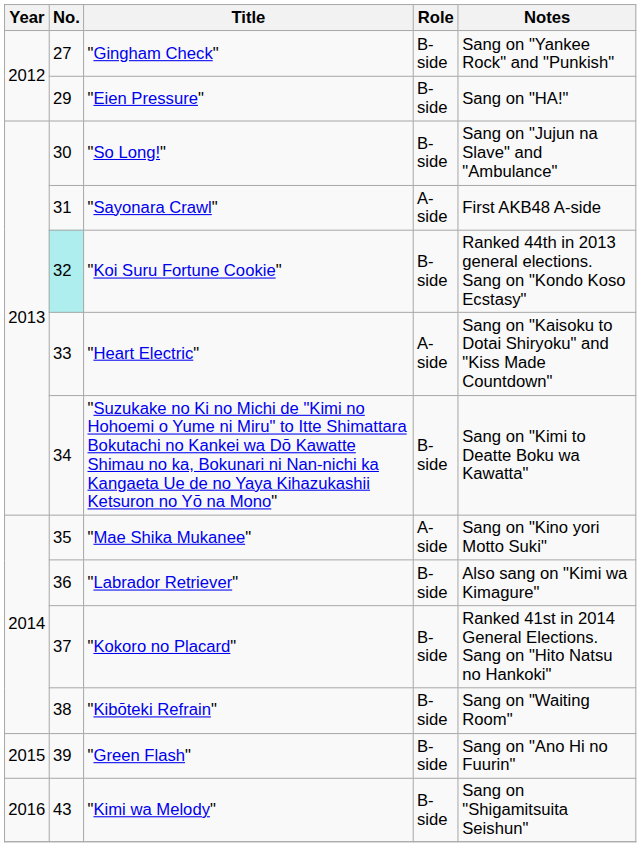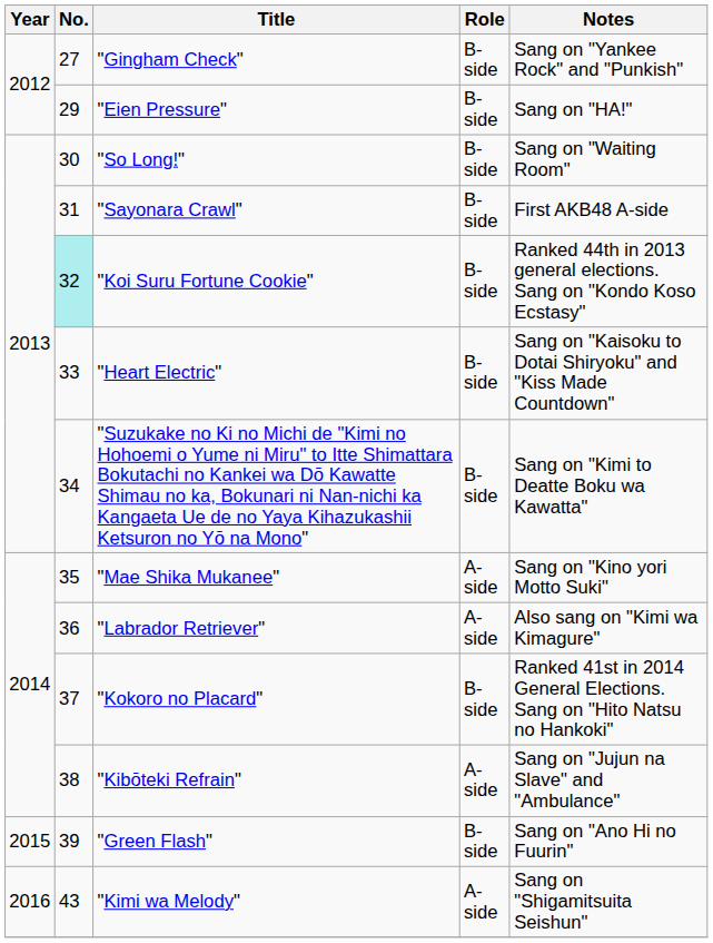"So Long!" | Notes: Sang on "Jujun na Slave" and "Ambulance" -> Sang on "Waiting Room"
"Sayonara Crawl" | Role: A-side -> B-side
"Heart Electric" | Role: A-side -> B-side
"Labrador Retriever" | Role: B-side -> A-side
"Kibōteki Refrain" | Role: B-side -> A-side
"Kibōteki Refrain" | Notes: Sang on "Waiting Room" -> Sang on "Jujun na Slave" and "Ambulance"
"Kimi wa Melody" | Role: B-side -> A-side
